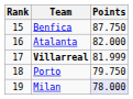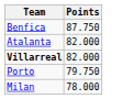- column: Rank | 15 | 16 | 17 | 18 | 19
Villarreal | Points: 81.999 -> 82.000
Milan | Points: lavender background -> no background
